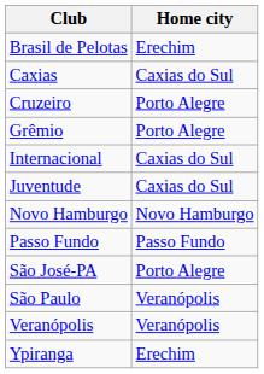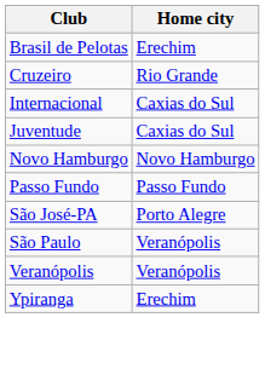- row: Caxias | Caxias do Sul
Cruzeiro | Home city: Porto Alegre -> Rio Grande
- row: Grêmio | Porto Alegre
